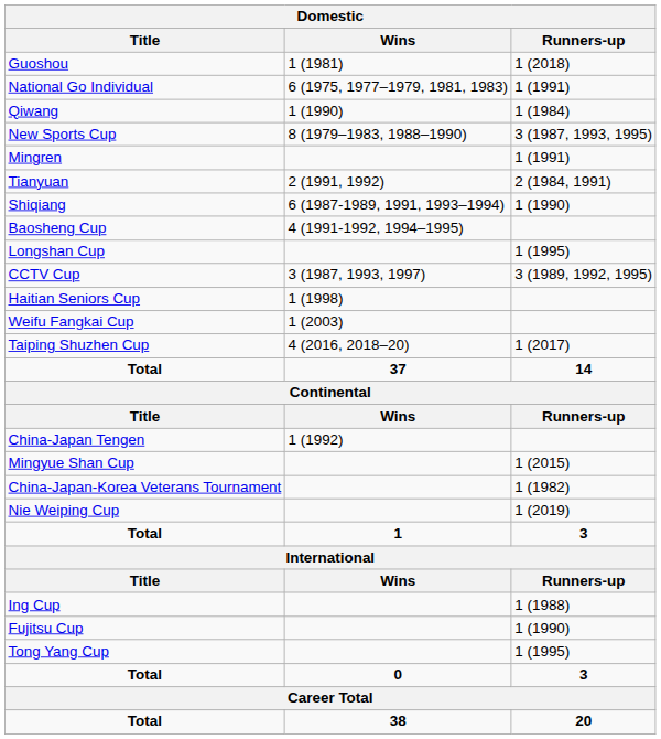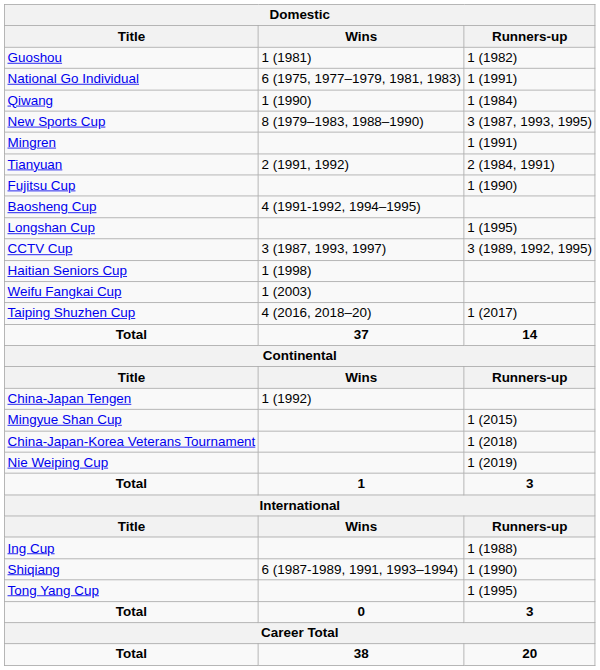Guoshou | Runners-up: 1 (2018) -> 1 (1982)
rows swapped: Shiqiang <-> Fujitsu Cup
China-Japan-Korea Veterans Tournament | Runners-up: 1 (1982) -> 1 (2018)
